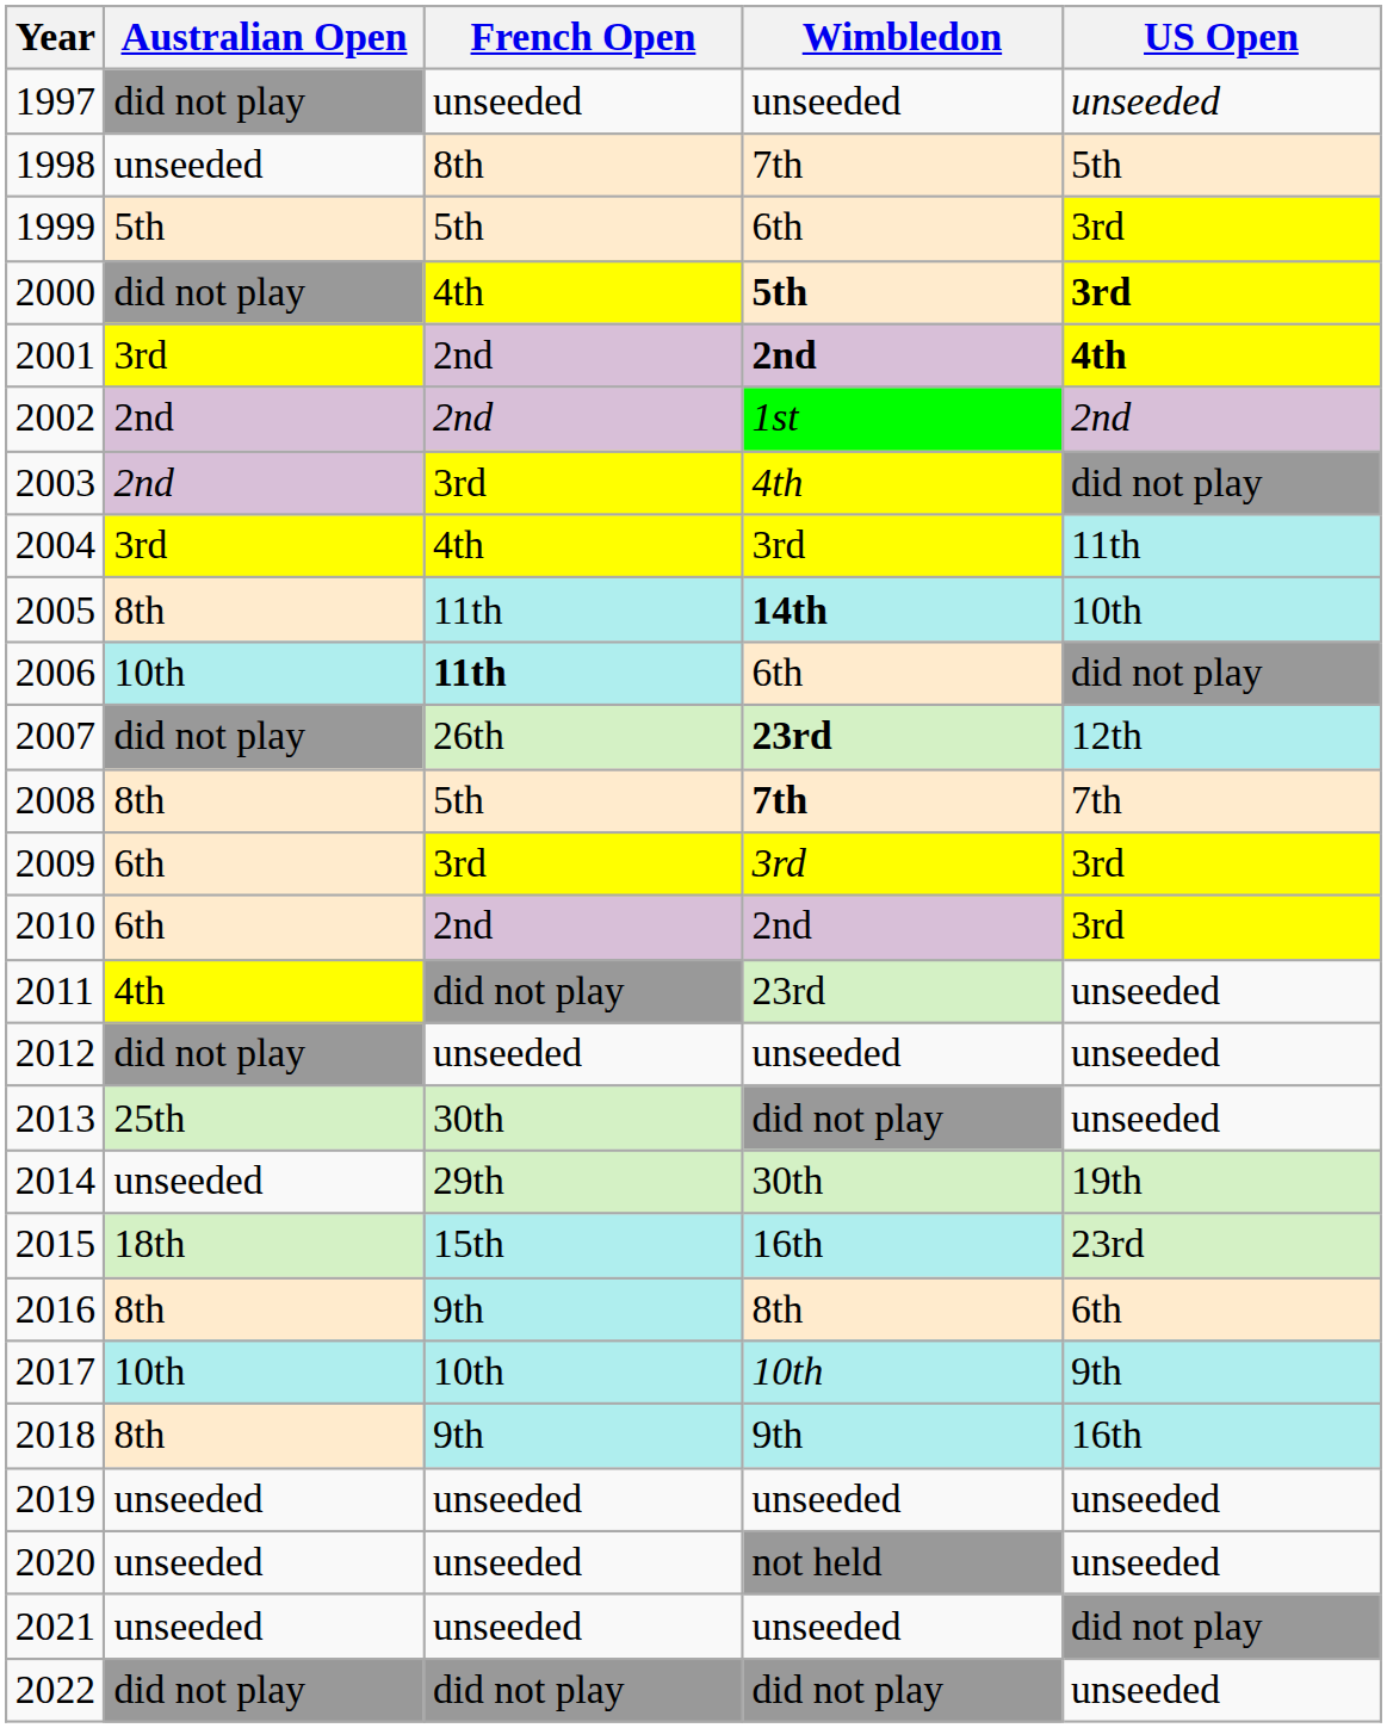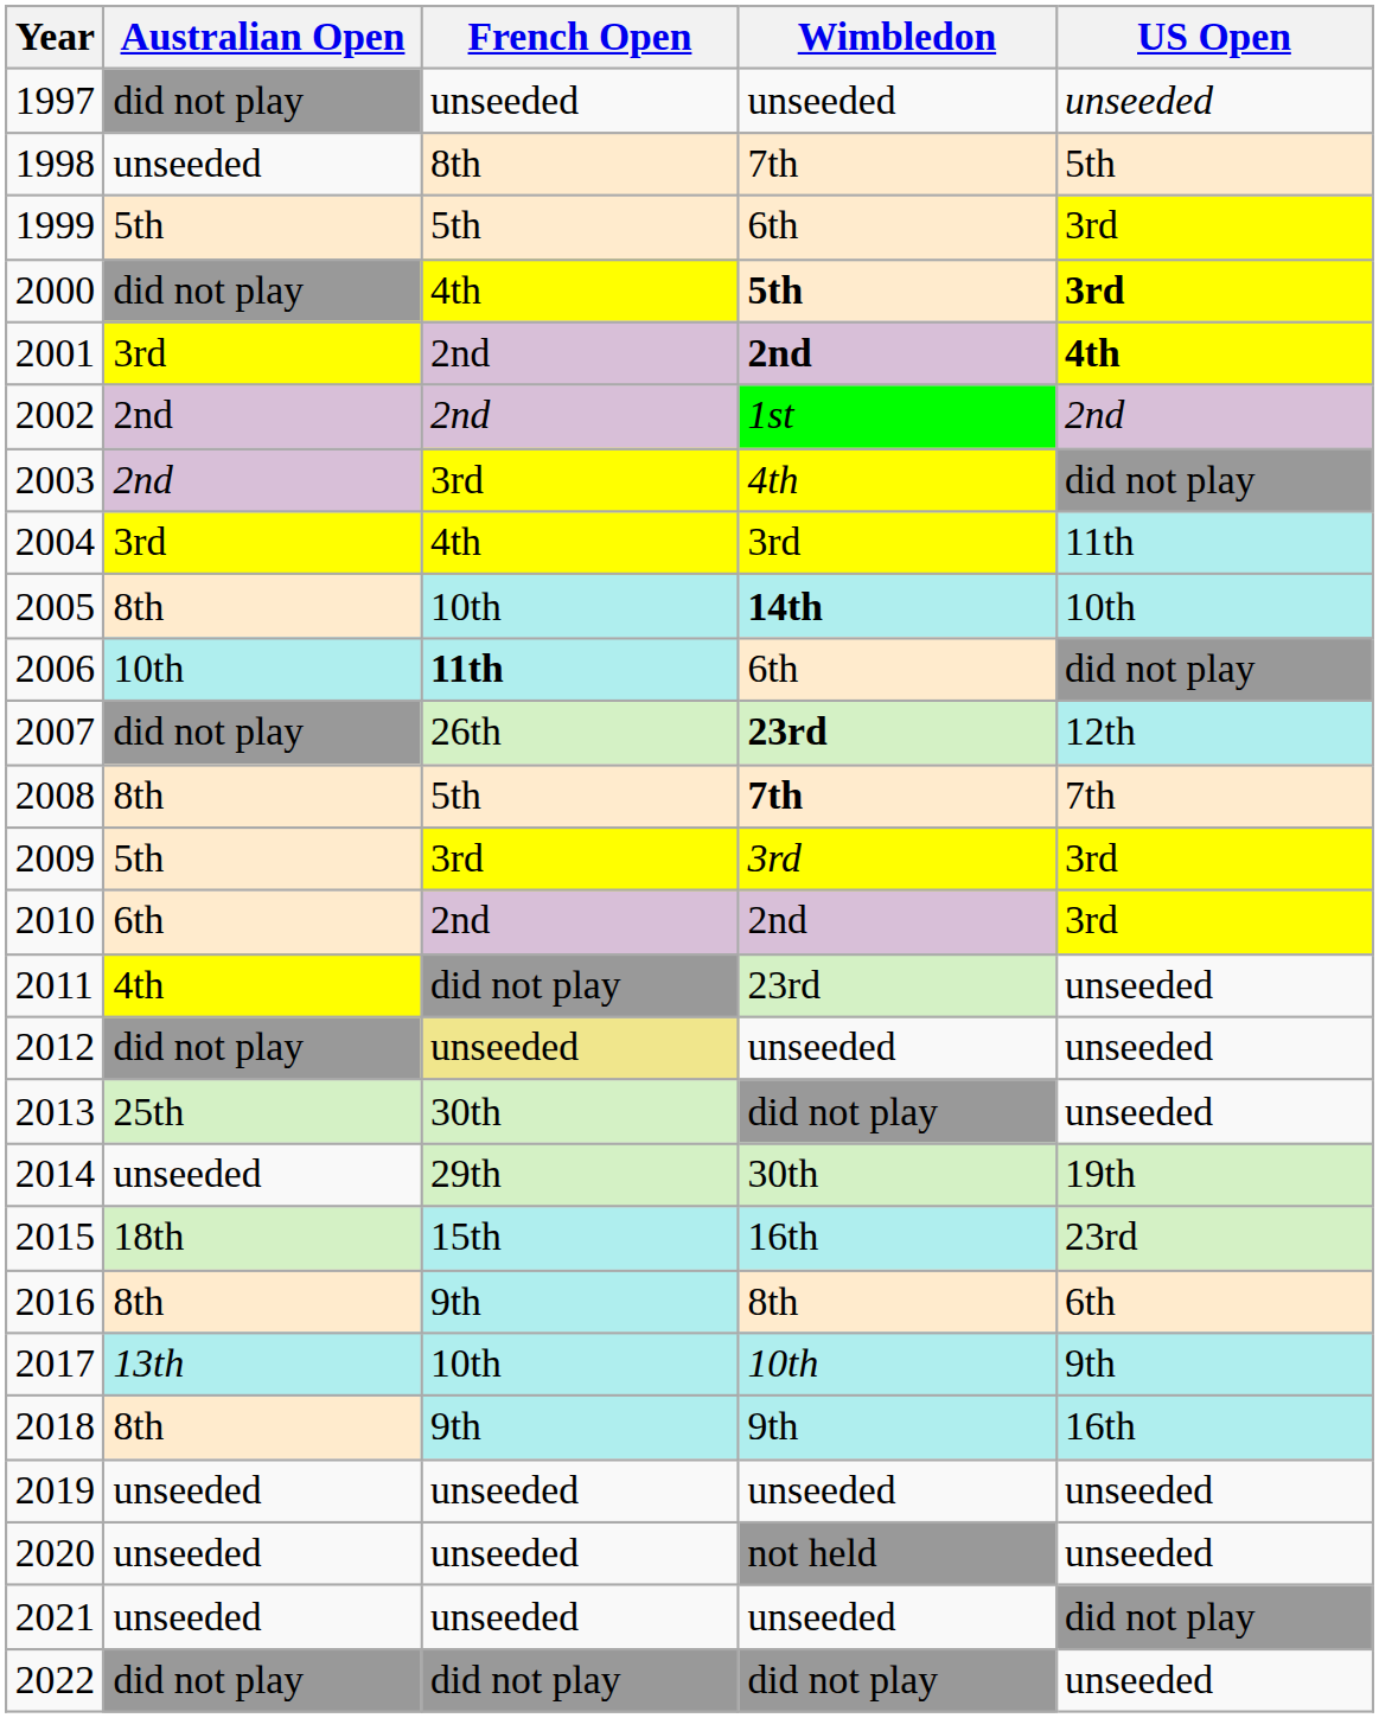2005 | French Open: 11th -> 10th
2009 | Australian Open: 6th -> 5th
2012 | French Open: no background -> khaki background
2017 | Australian Open: 10th -> 13th
